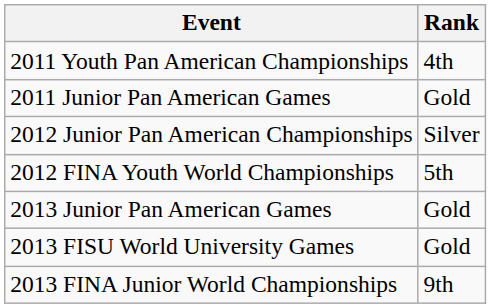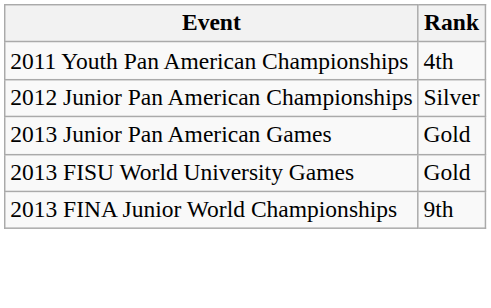- row: 2011 Junior Pan American Games | Gold
- row: 2012 FINA Youth World Championships | 5th
